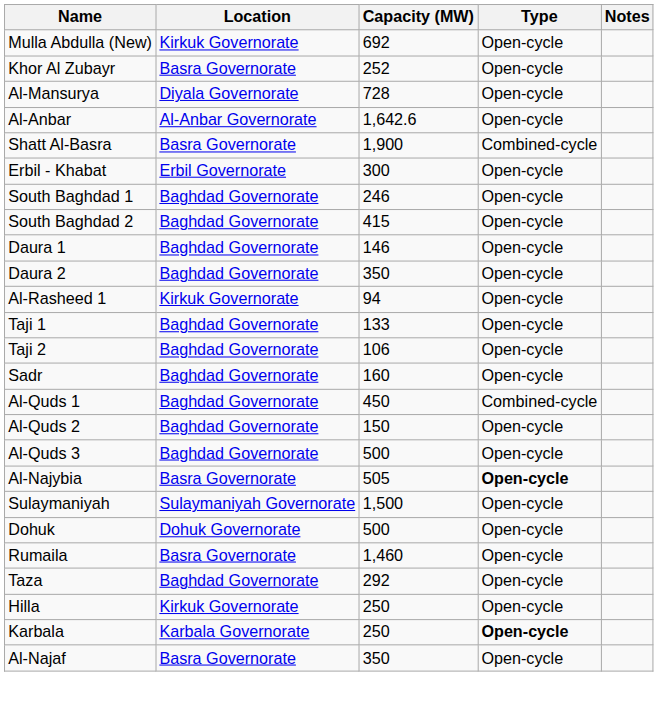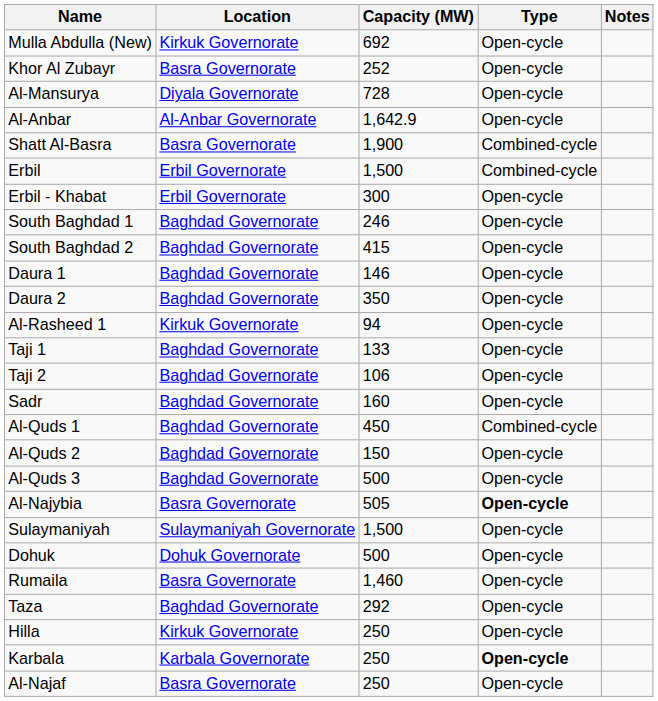Al-Anbar | Capacity (MW): 1,642.6 -> 1,642.9
+ row: Erbil | Erbil Governorate | 1,500 | Combined-cycle
Al-Najaf | Capacity (MW): 350 -> 250
